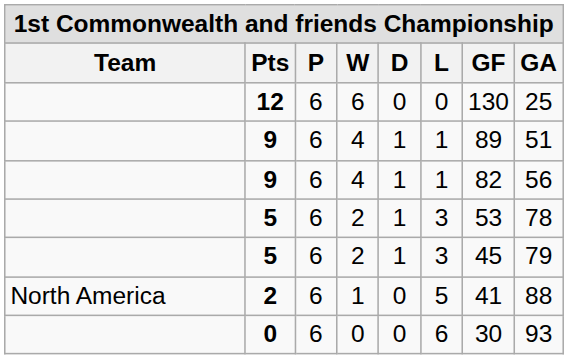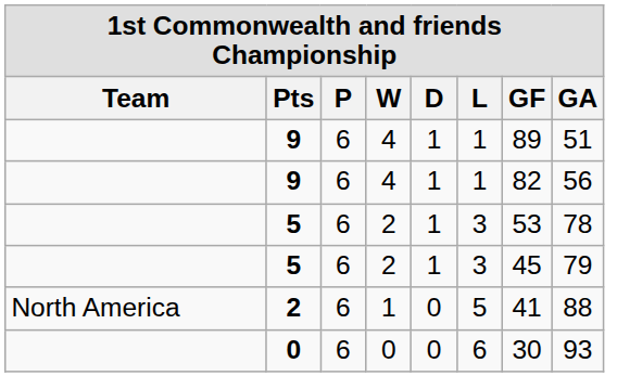- row: 12 | 6 | 6 | 0 | 0 | 130 | 25
